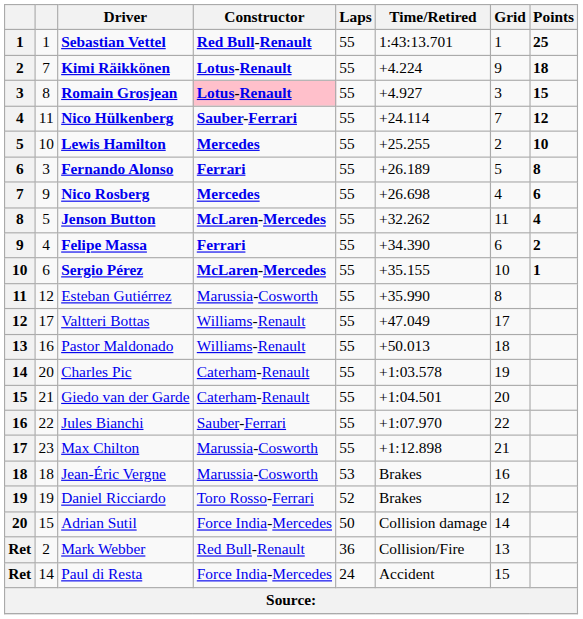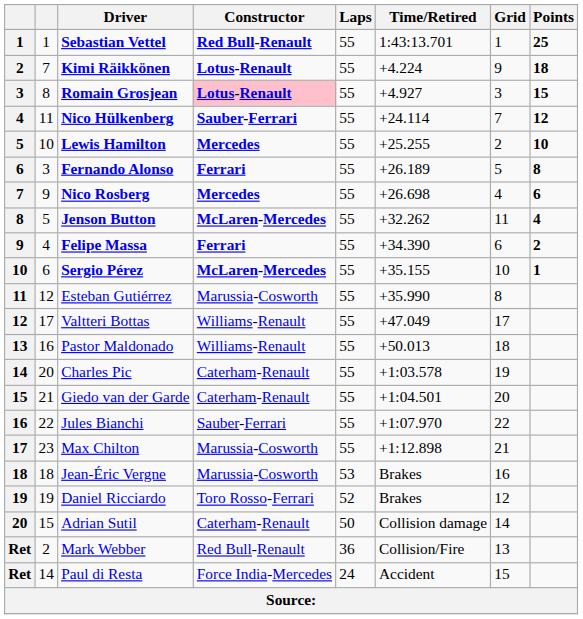Adrian Sutil | Constructor: Force India-Mercedes -> Caterham-Renault
